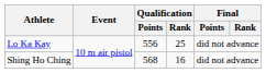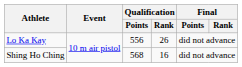Lo Ka Kay | Qualification / Rank: 25 -> 26
